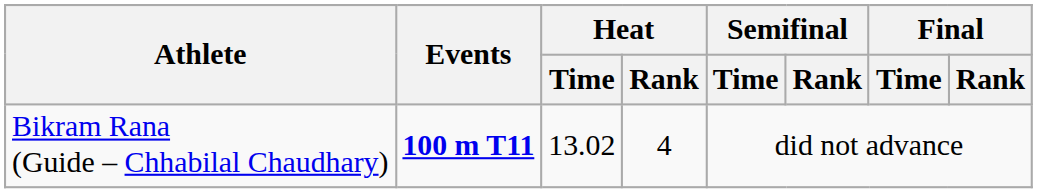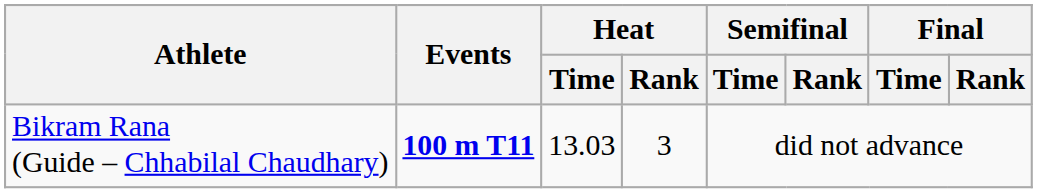Bikram Rana (Guide – Chhabilal Chaudhary) | Heat / Time: 13.02 -> 13.03
Bikram Rana (Guide – Chhabilal Chaudhary) | Heat / Rank: 4 -> 3
